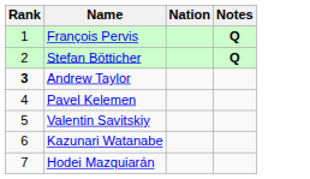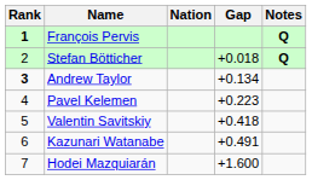+ column: Gap | +0.018 | +0.134 | +0.223 | +0.418 | +0.491 | +1.600
François Pervis | Rank: normal -> bold
